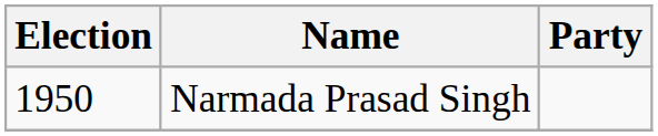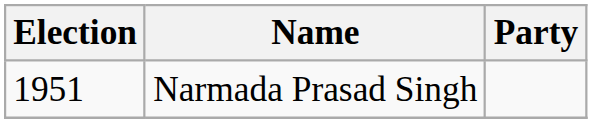Narmada Prasad Singh | Election: 1950 -> 1951
